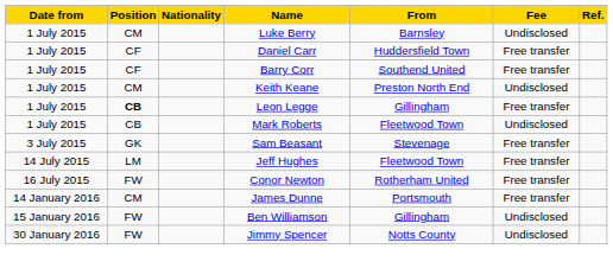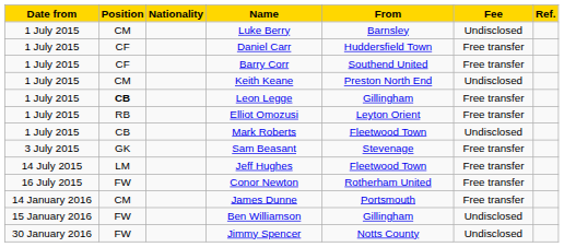+ row: 1 July 2015 | RB | Elliot Omozusi | Leyton Orient | Free transfer
